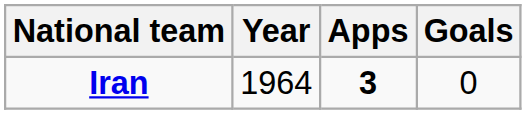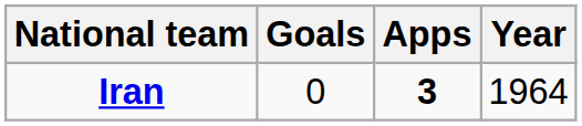columns swapped: Year <-> Goals
